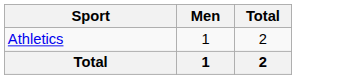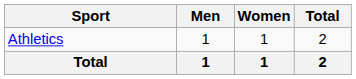+ column: Women | 1 | 1
